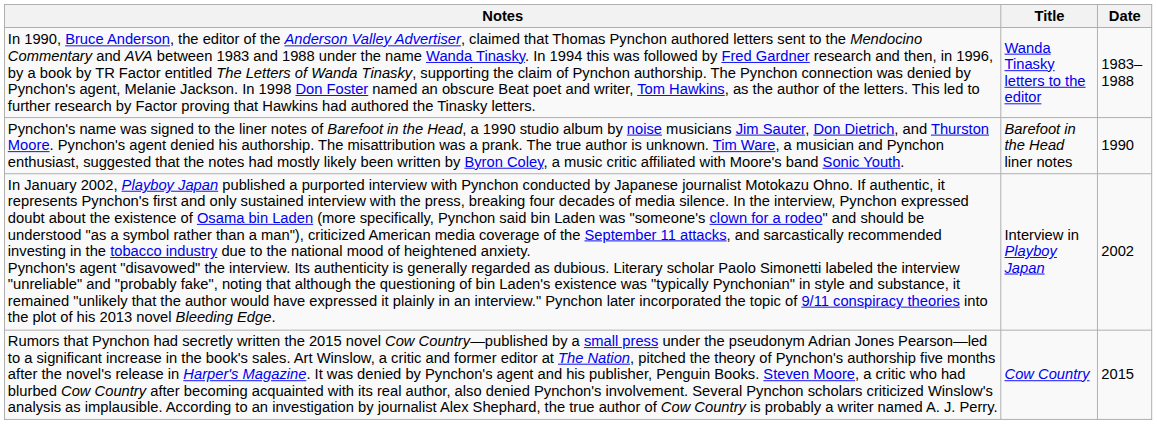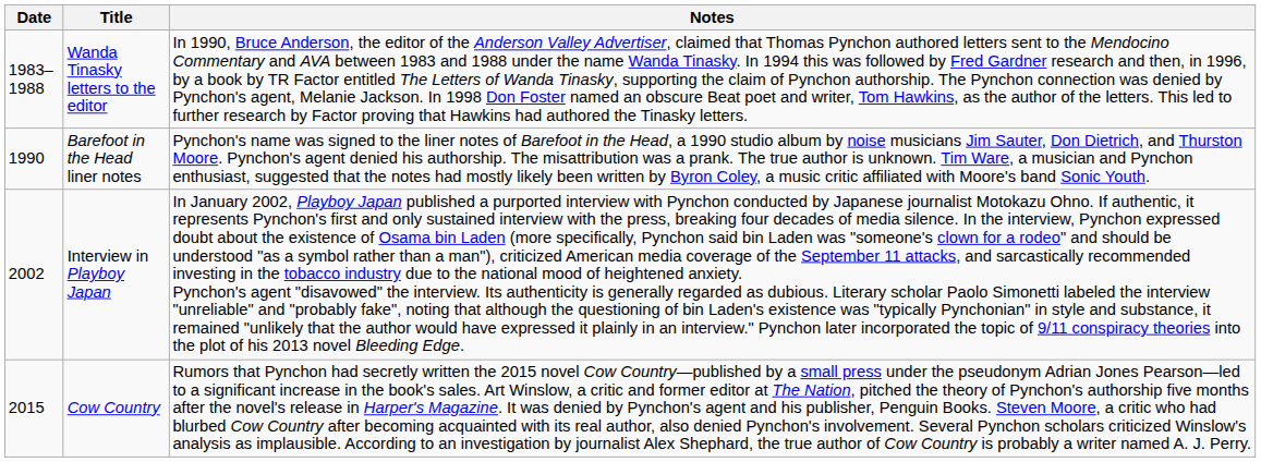columns swapped: Date <-> Notes
